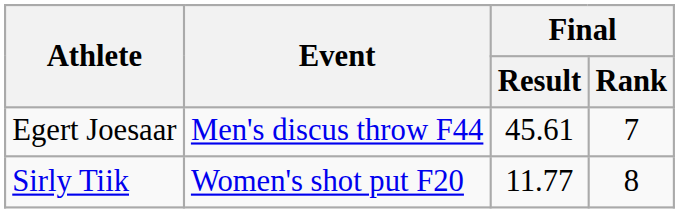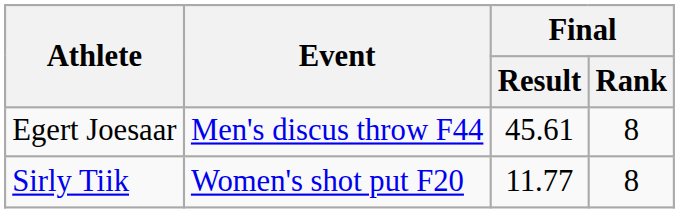Egert Joesaar | Final / Rank: 7 -> 8
